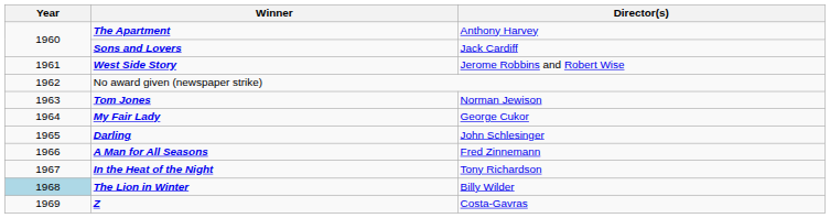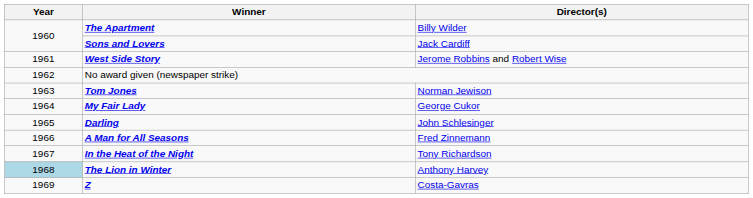The Apartment | Director(s): Anthony Harvey -> Billy Wilder
The Lion in Winter | Director(s): Billy Wilder -> Anthony Harvey
